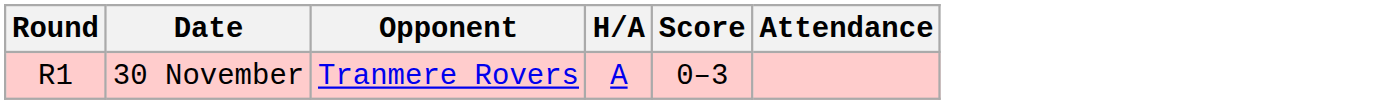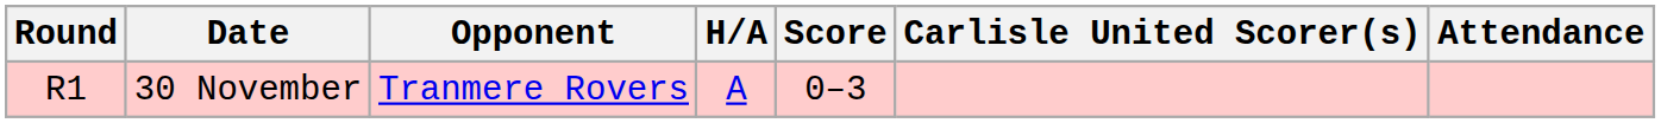+ column: Carlisle United Scorer(s)
